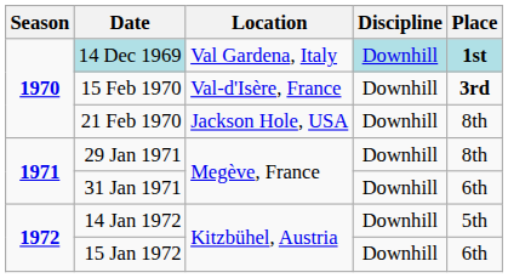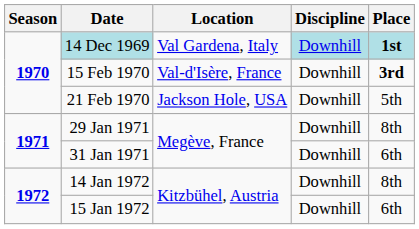21 Feb 1970 | Place: 8th -> 5th
14 Jan 1972 | Place: 5th -> 8th
